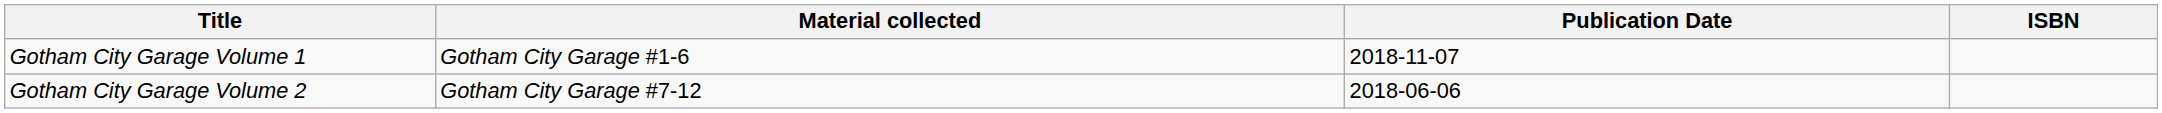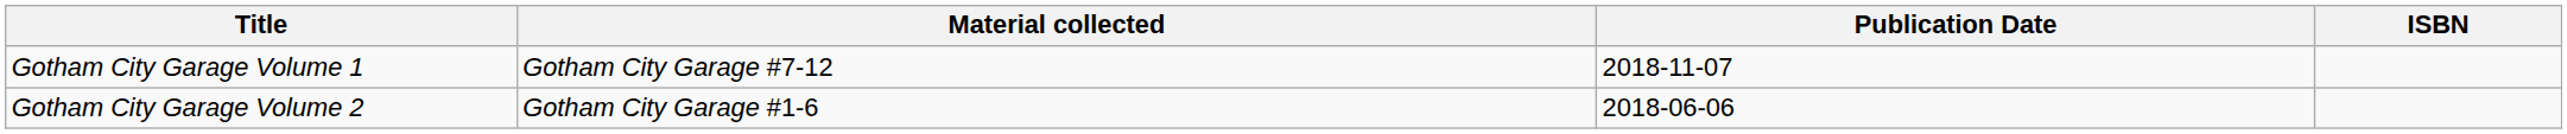Gotham City Garage Volume 1 | Material collected: Gotham City Garage #1-6 -> Gotham City Garage #7-12
Gotham City Garage Volume 2 | Material collected: Gotham City Garage #7-12 -> Gotham City Garage #1-6
